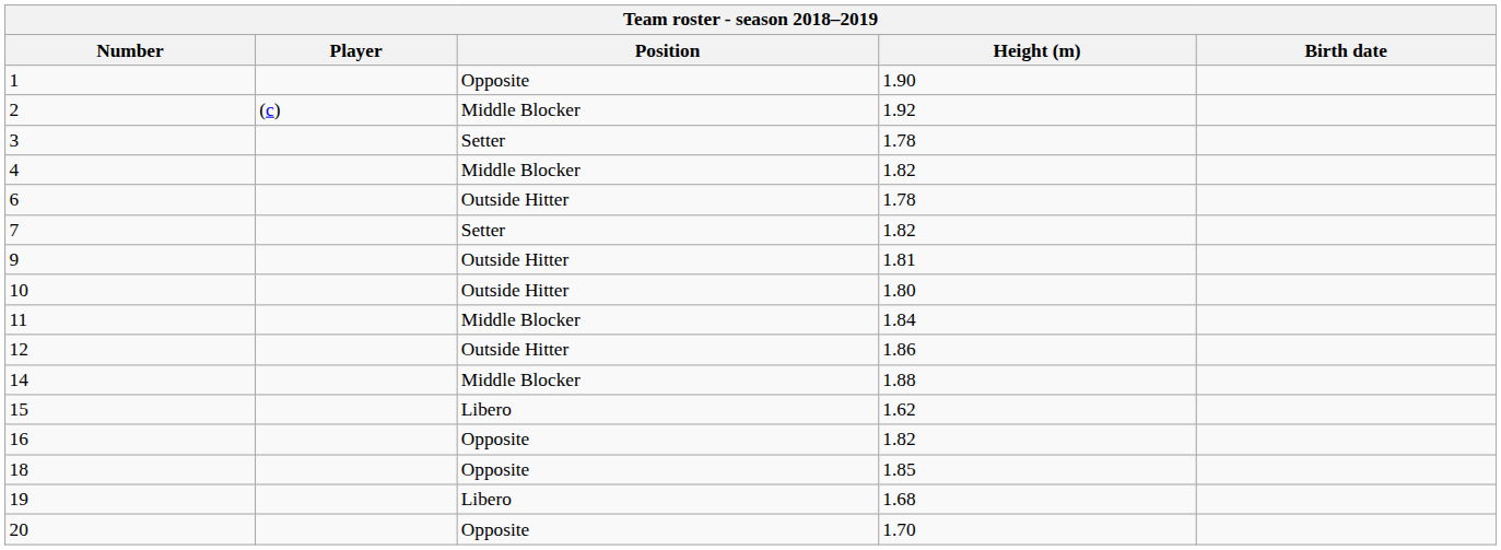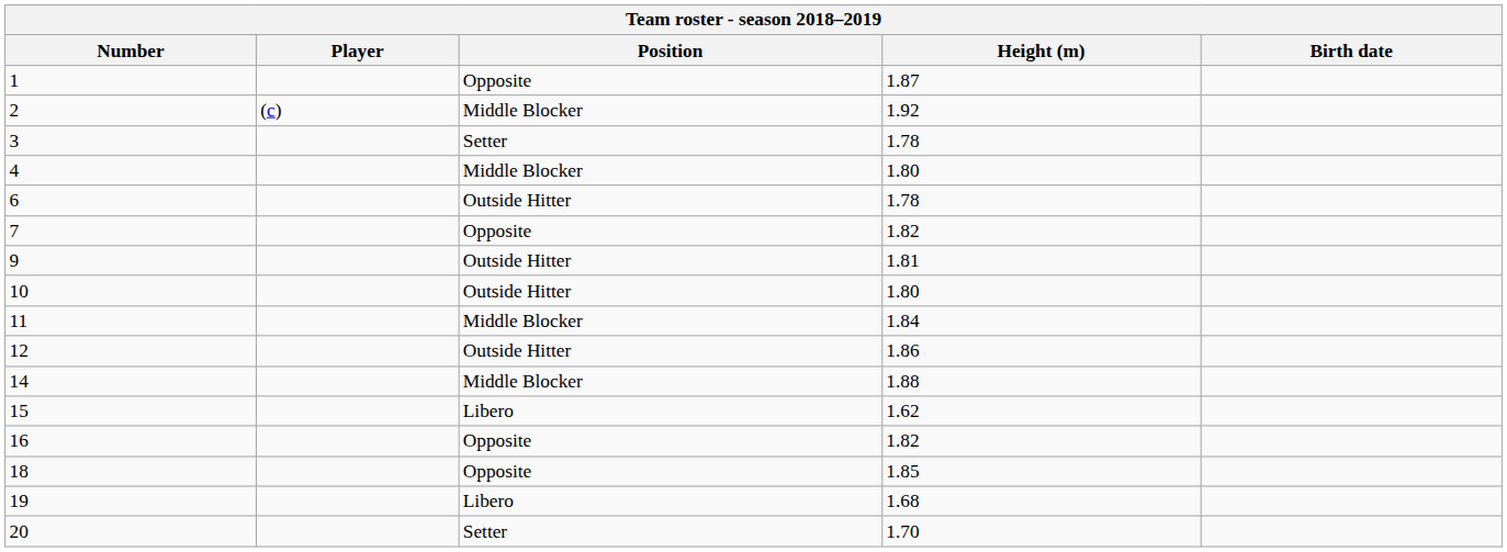1 | Height (m): 1.90 -> 1.87
4 | Height (m): 1.82 -> 1.80
7 | Position: Setter -> Opposite
20 | Position: Opposite -> Setter
